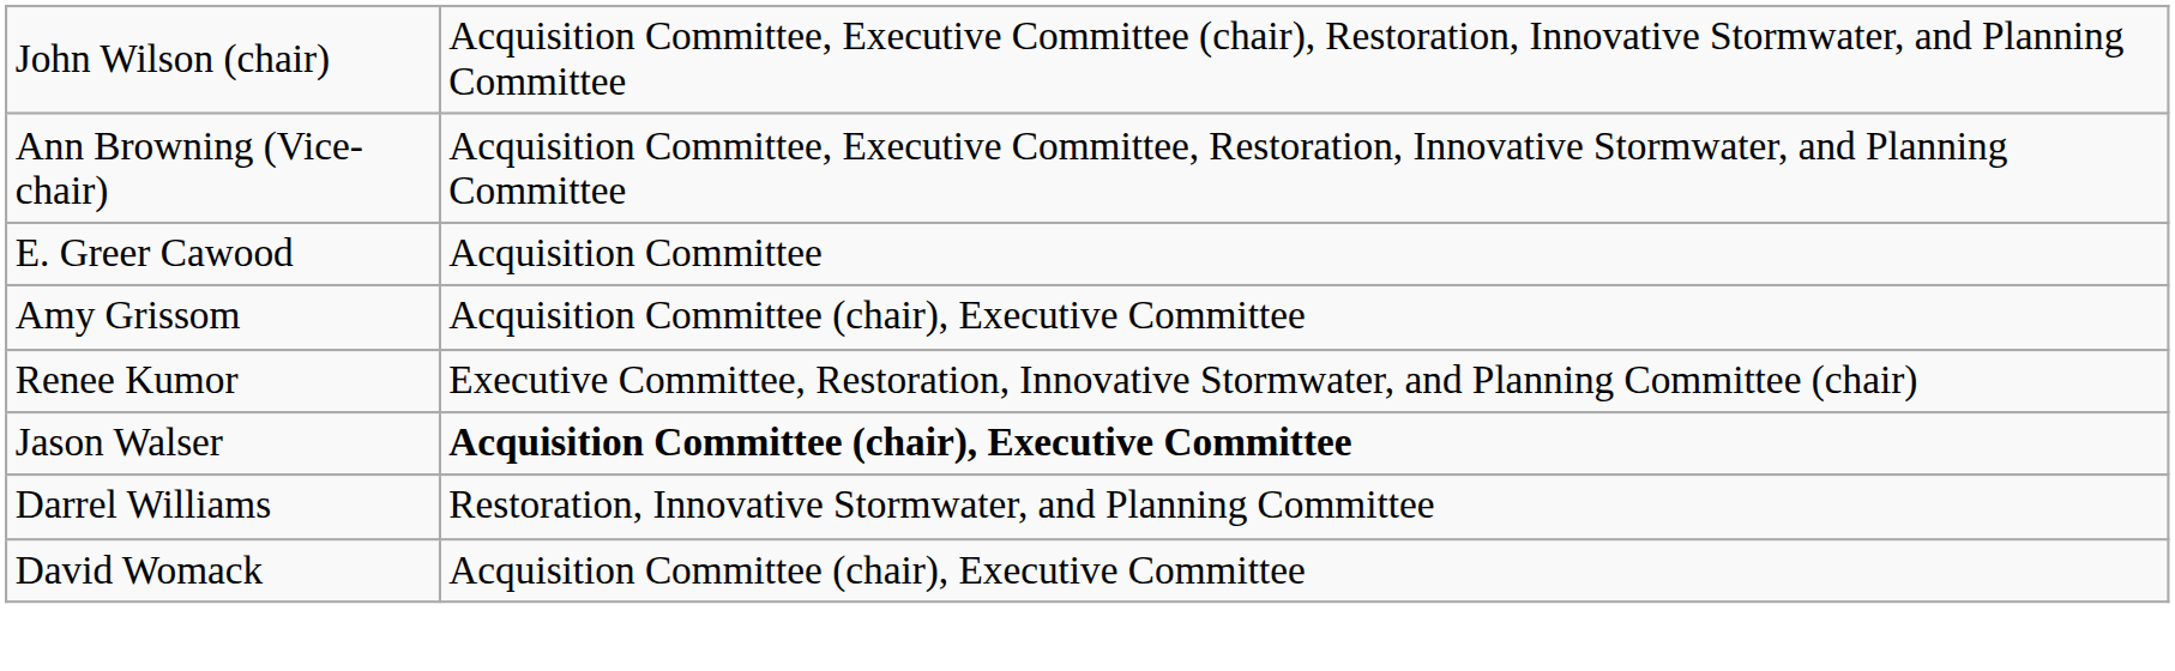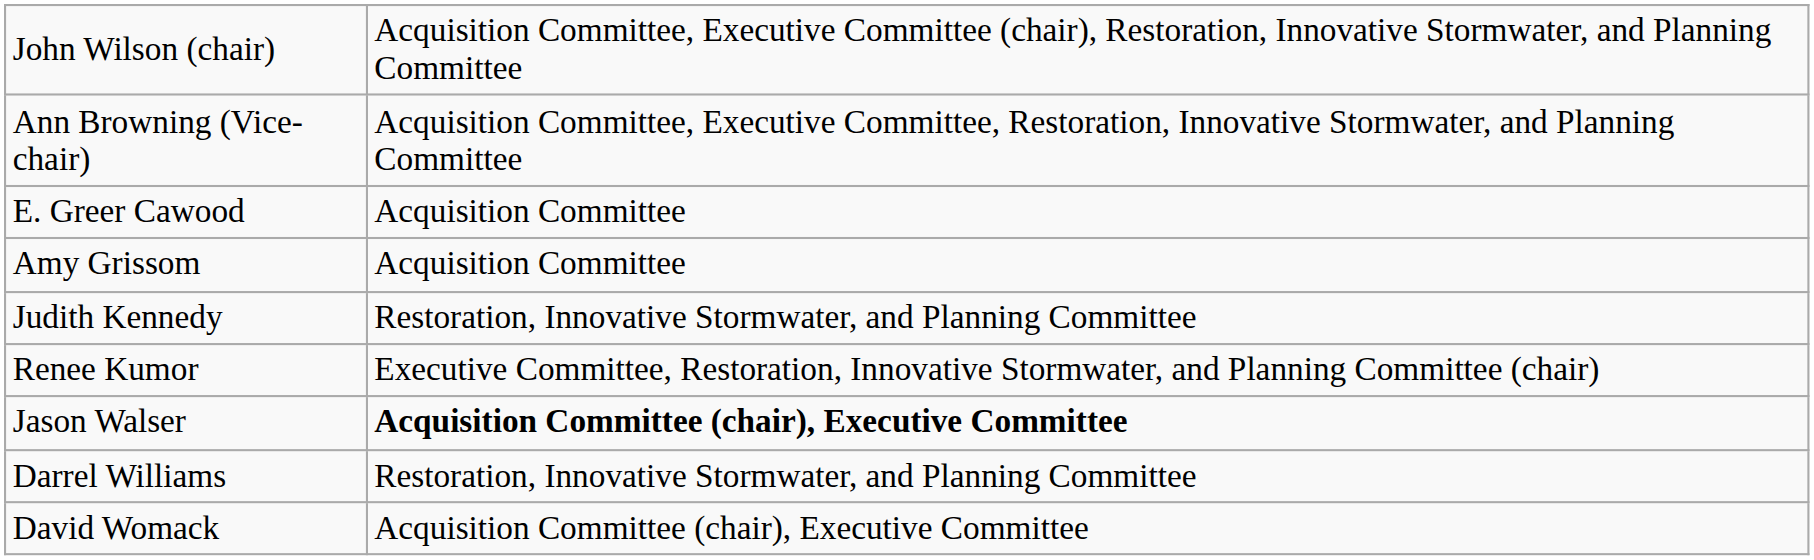Amy Grissom | column 2: Acquisition Committee (chair), Executive Committee -> Acquisition Committee
+ row: Judith Kennedy | Restoration, Innovative Stormwater, and Planning Committee
